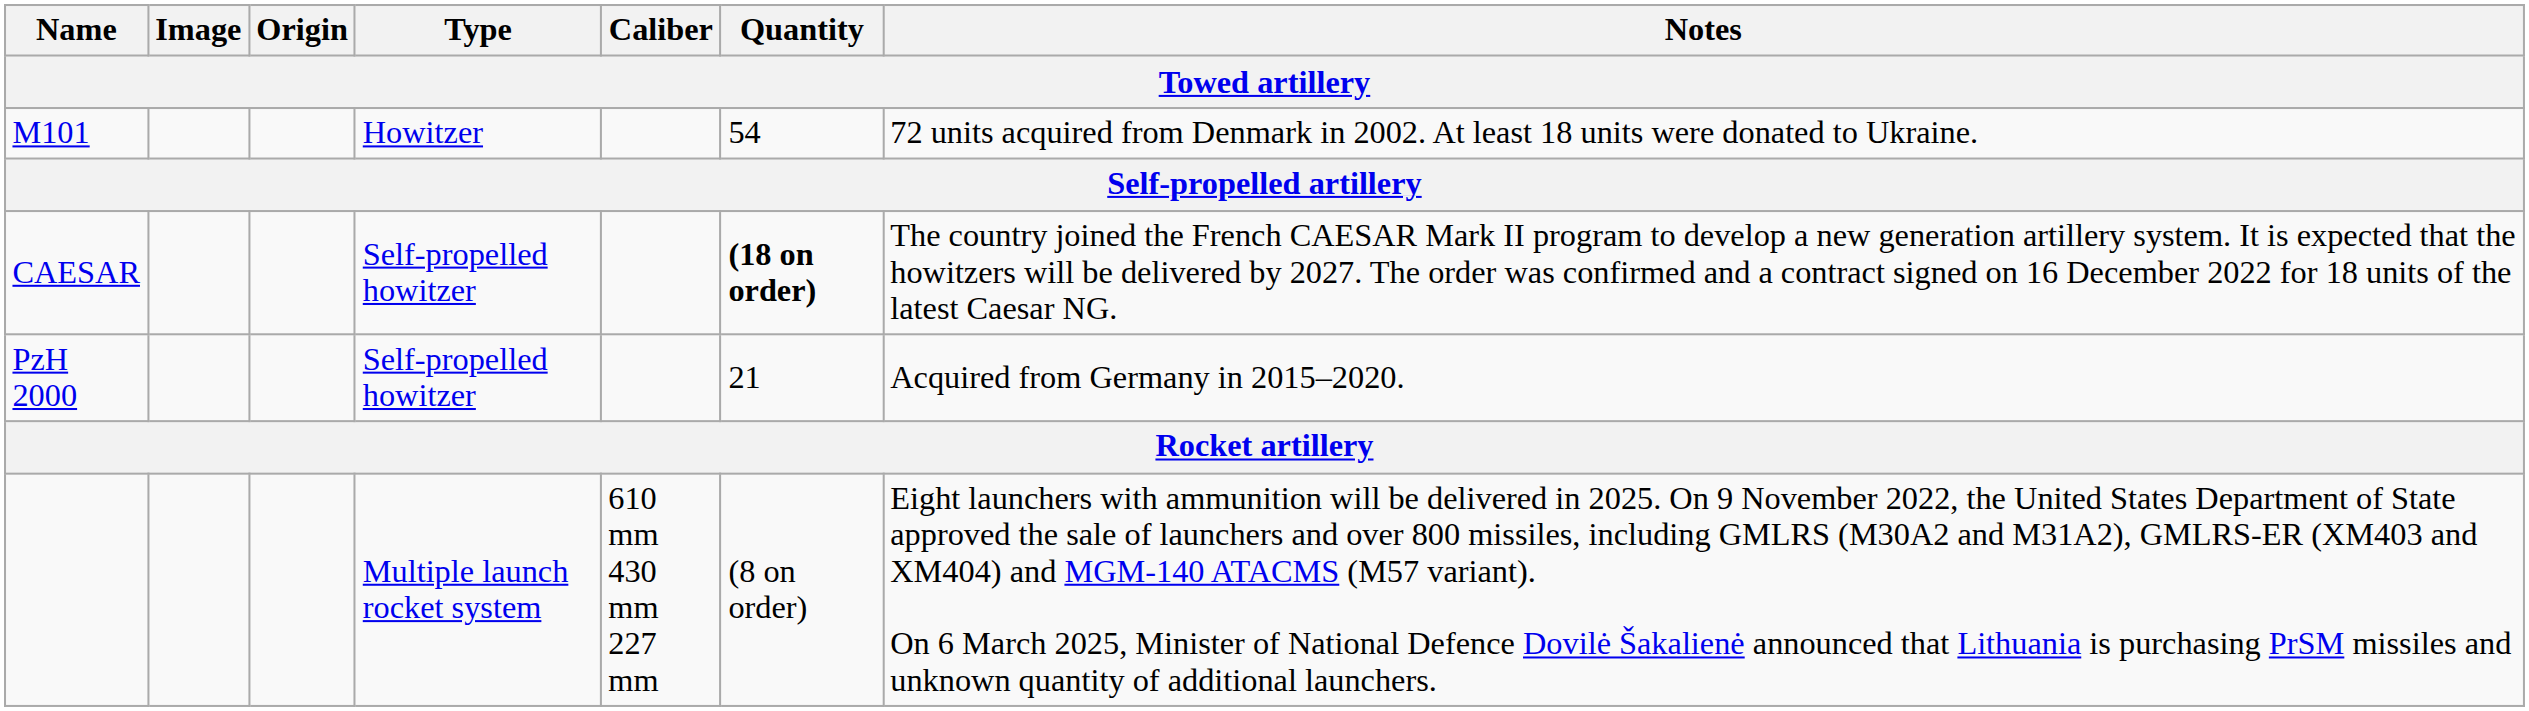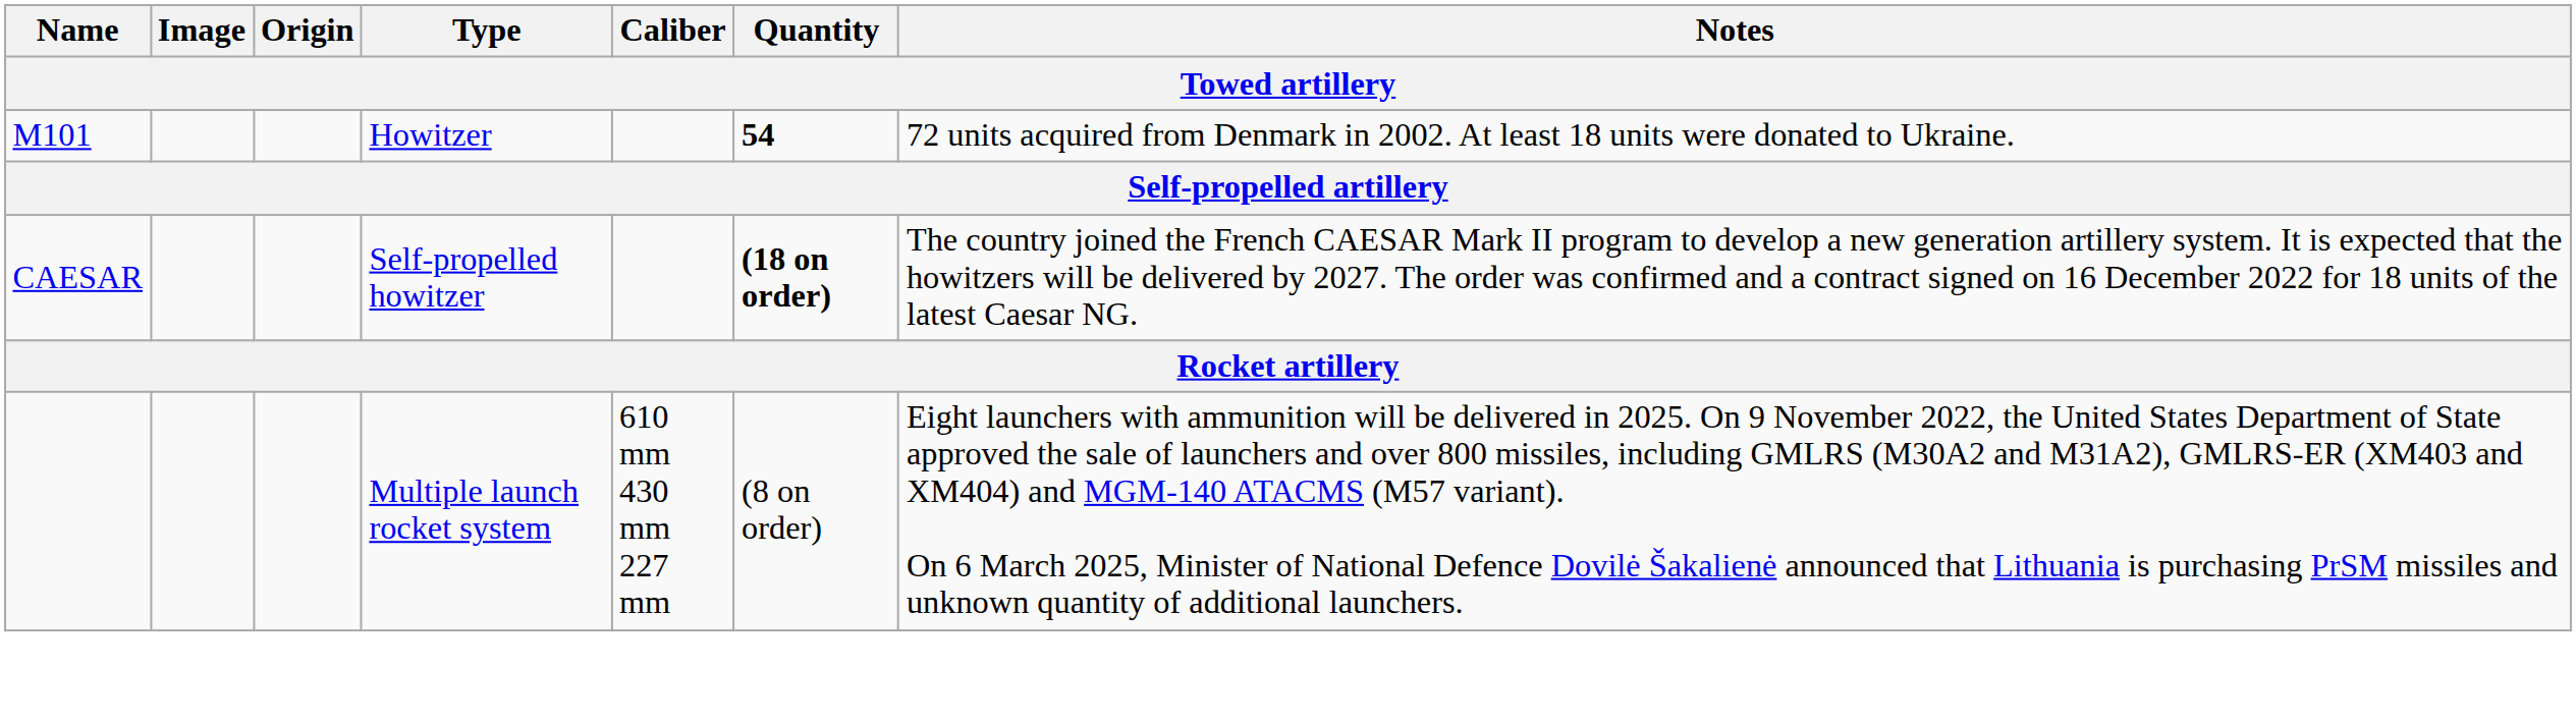M101 | Quantity: normal -> bold
- row: PzH 2000 | Self-propelled howitzer | 21 | Acquired from Germany in 2015–2020.
